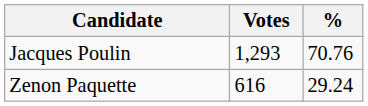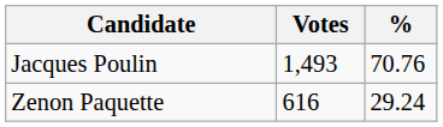Jacques Poulin | Votes: 1,293 -> 1,493
